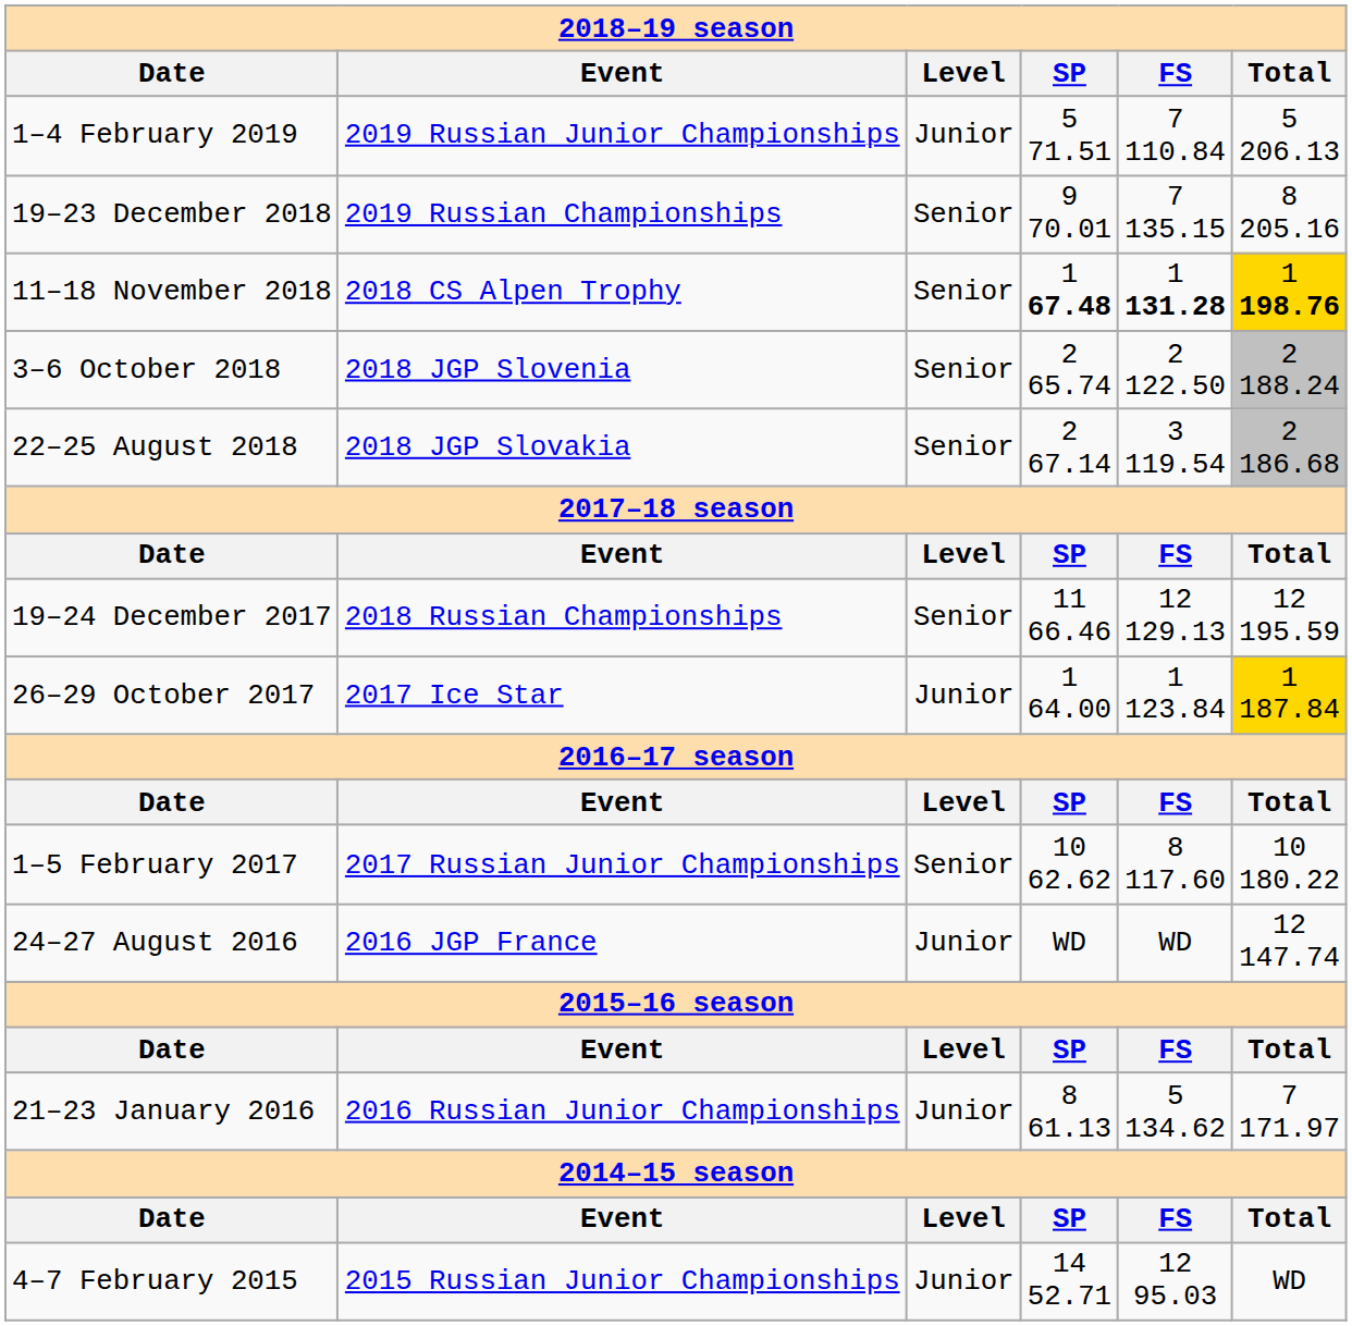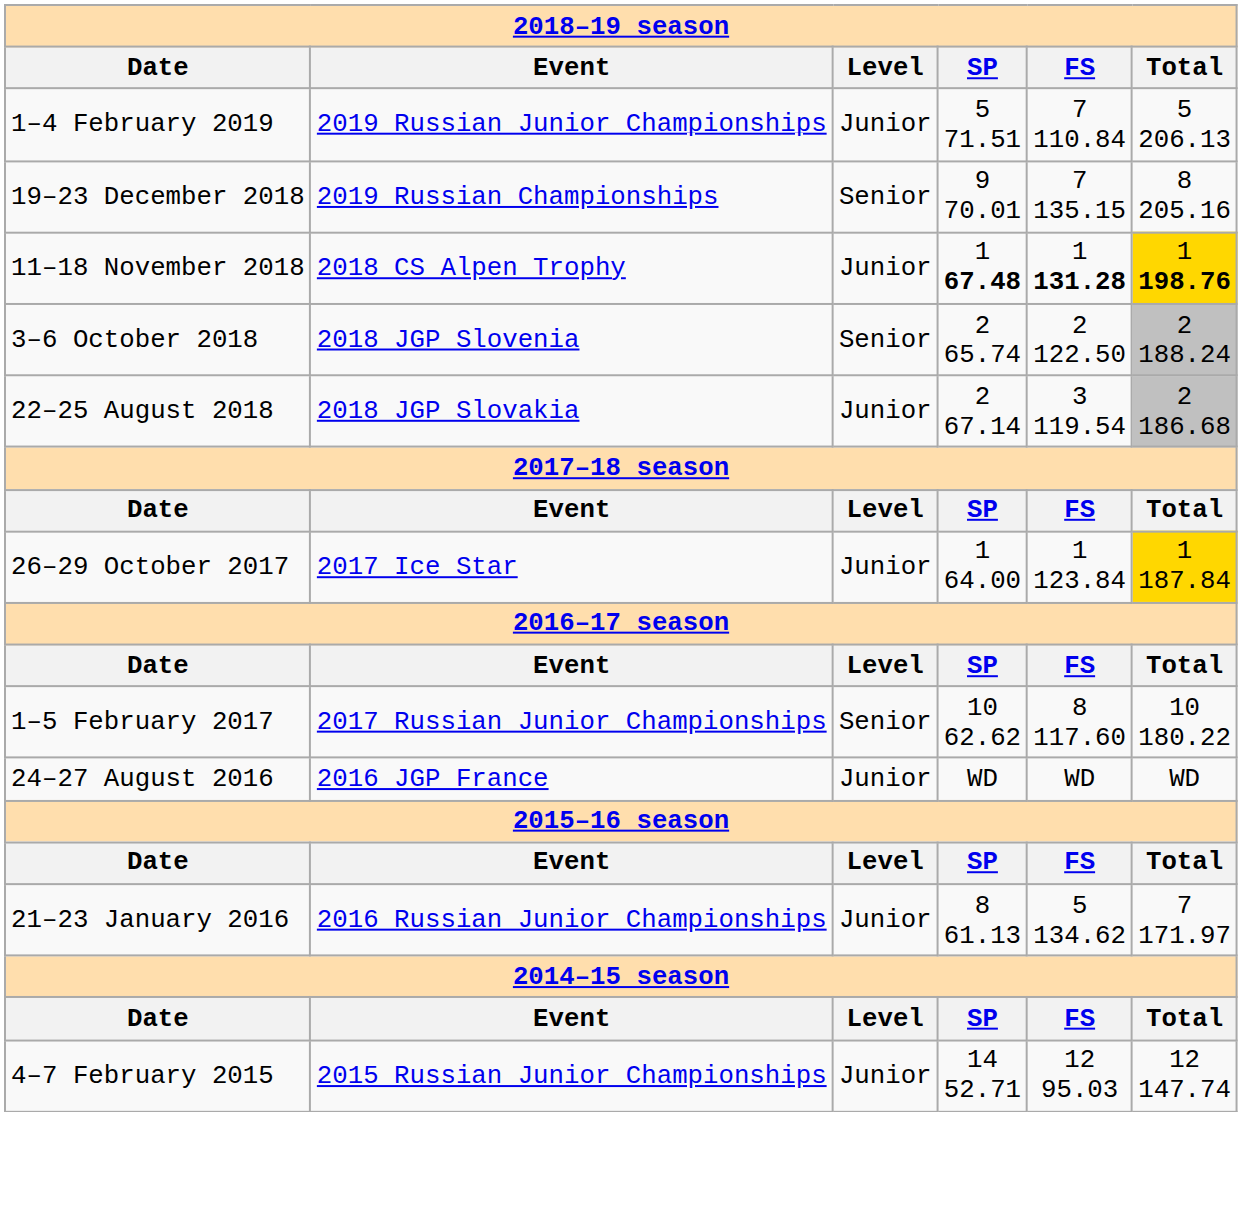11–18 November 2018 | column 3: Senior -> Junior
22–25 August 2018 | column 3: Senior -> Junior
- row: 19–24 December 2017 | 2018 Russian Championships | Senior | 11 66.46 | 12 129.13 | 12 195.59
24–27 August 2016 | column 6: 12 147.74 -> WD
4–7 February 2015 | column 6: WD -> 12 147.74
